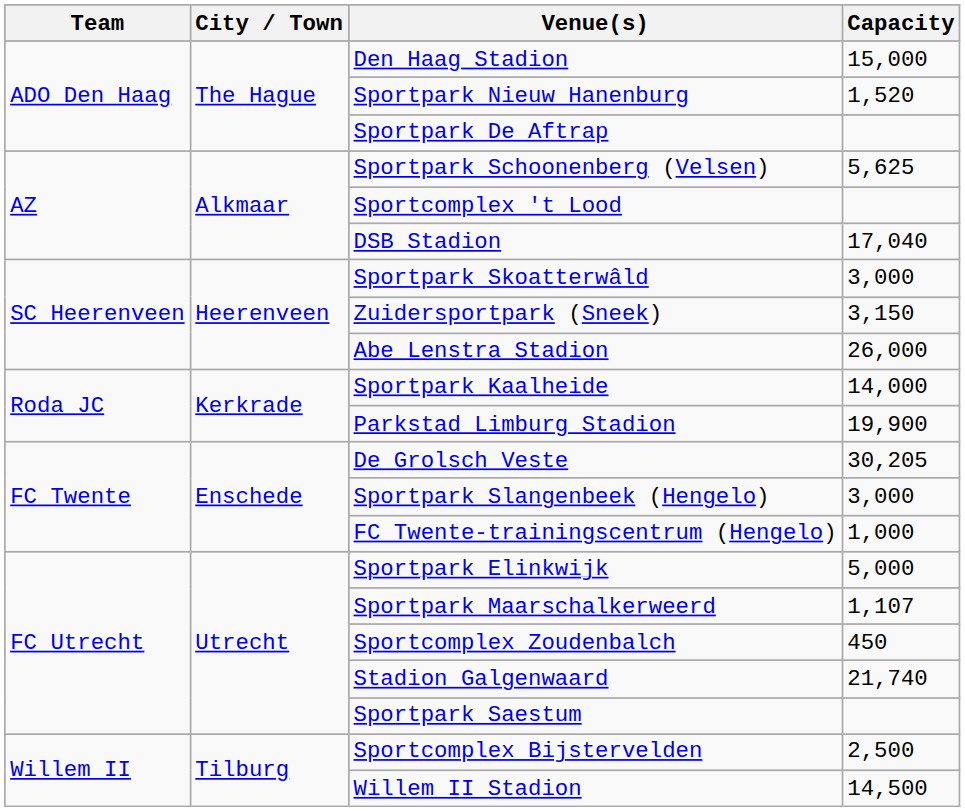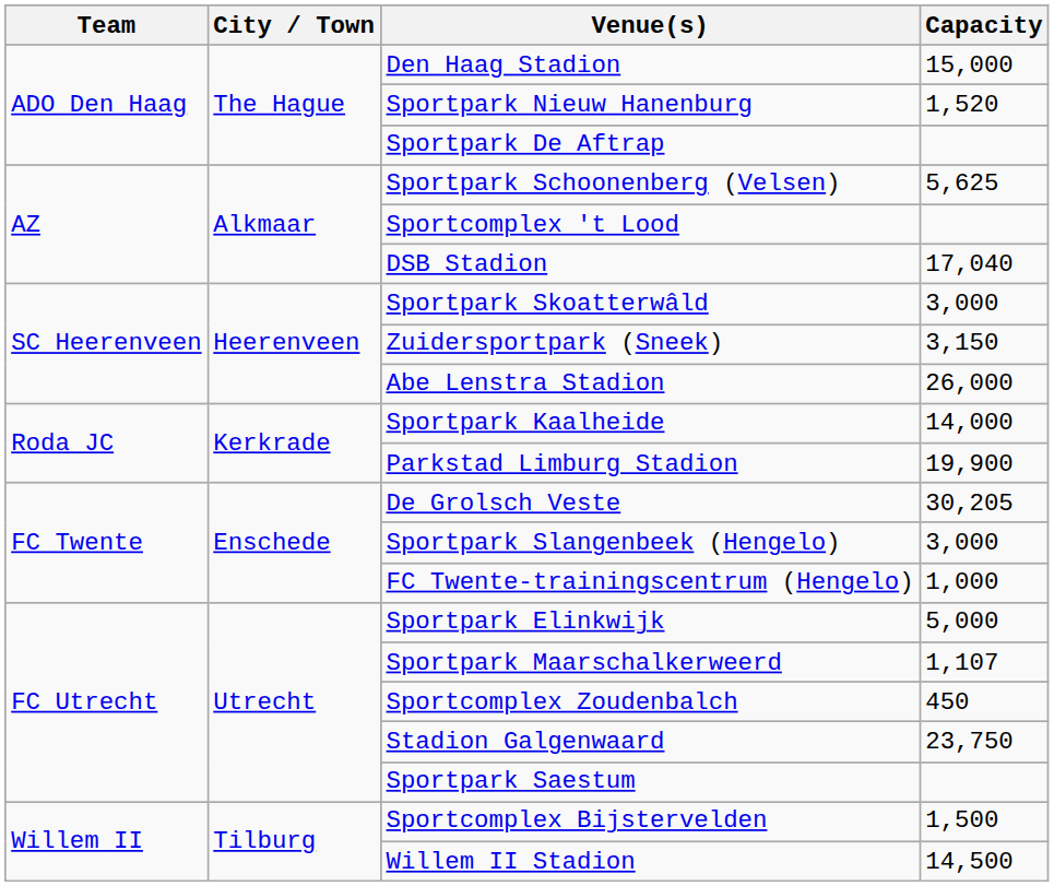Stadion Galgenwaard | Capacity: 21,740 -> 23,750
Sportcomplex Bijstervelden | Capacity: 2,500 -> 1,500
